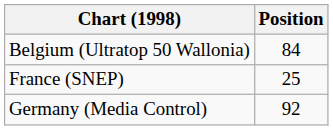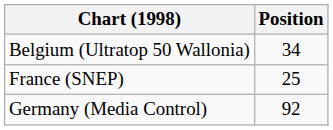Belgium (Ultratop 50 Wallonia) | Position: 84 -> 34
